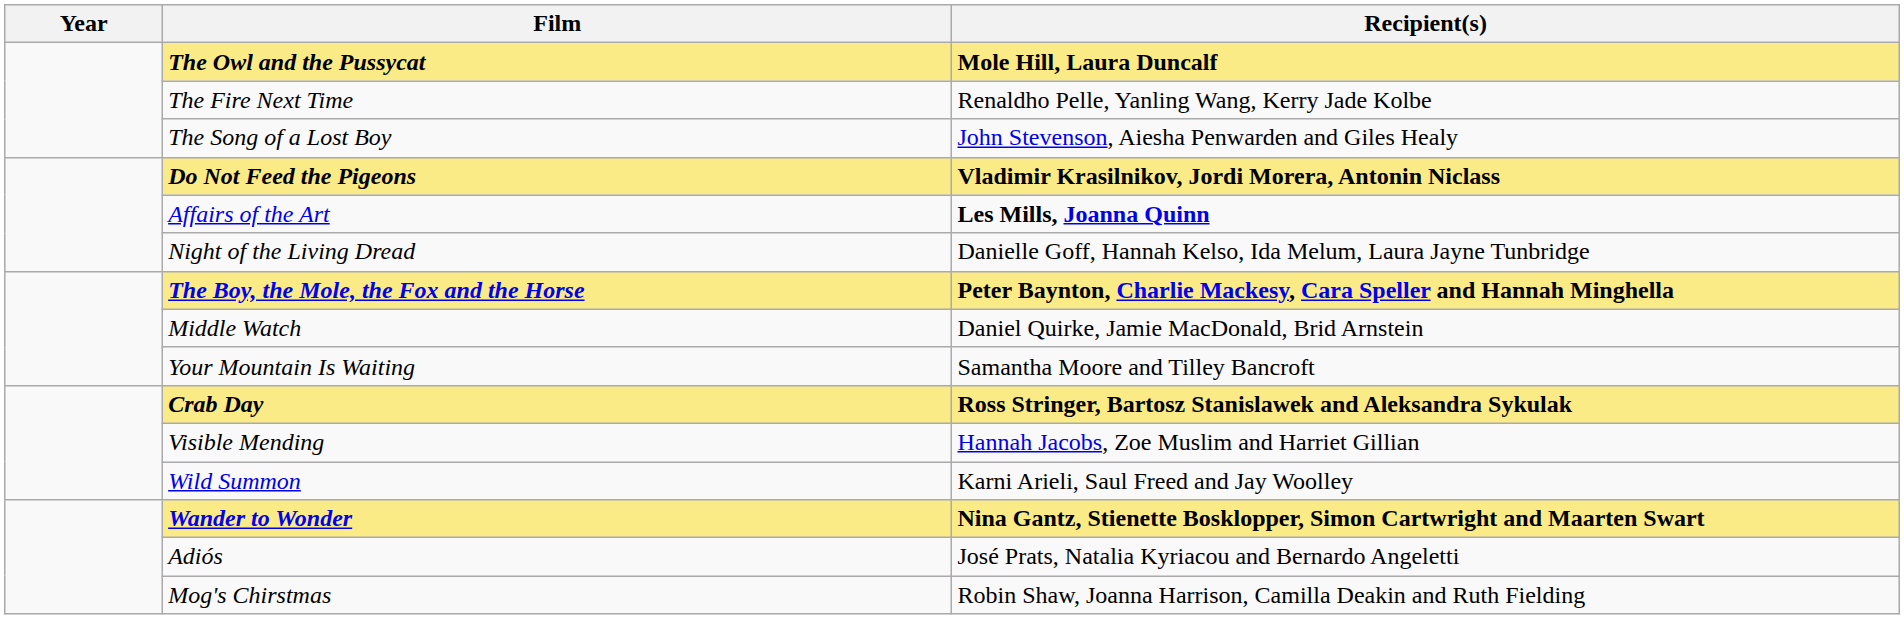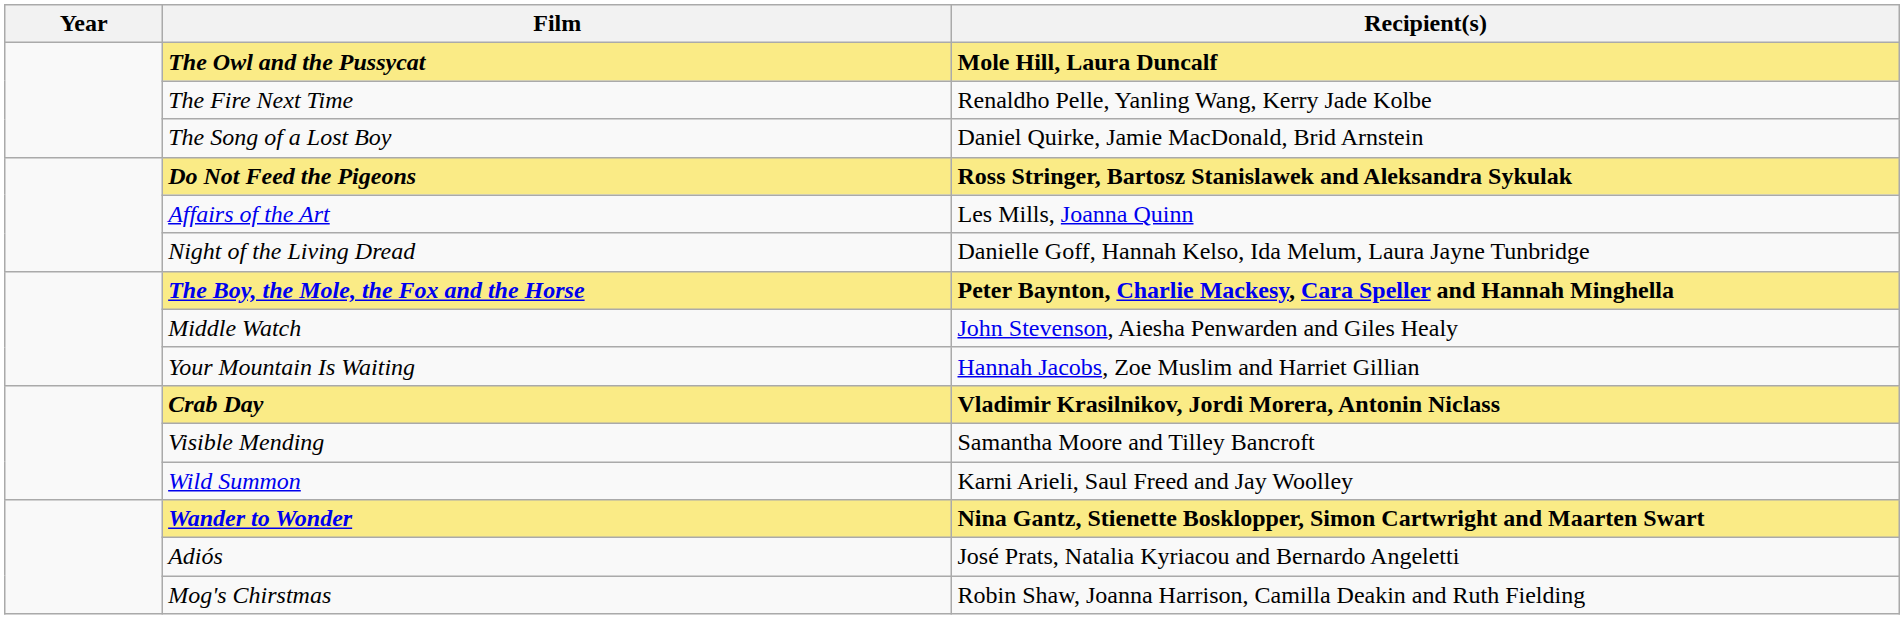The Song of a Lost Boy | Recipient(s): John Stevenson, Aiesha Penwarden and Giles Healy -> Daniel Quirke, Jamie MacDonald, Brid Arnstein
Do Not Feed the Pigeons | Recipient(s): Vladimir Krasilnikov, Jordi Morera, Antonin Niclass -> Ross Stringer, Bartosz Stanislawek and Aleksandra Sykulak
Affairs of the Art | Recipient(s): bold -> normal
Middle Watch | Recipient(s): Daniel Quirke, Jamie MacDonald, Brid Arnstein -> John Stevenson, Aiesha Penwarden and Giles Healy
Your Mountain Is Waiting | Recipient(s): Samantha Moore and Tilley Bancroft -> Hannah Jacobs, Zoe Muslim and Harriet Gillian
Crab Day | Recipient(s): Ross Stringer, Bartosz Stanislawek and Aleksandra Sykulak -> Vladimir Krasilnikov, Jordi Morera, Antonin Niclass
Visible Mending | Recipient(s): Hannah Jacobs, Zoe Muslim and Harriet Gillian -> Samantha Moore and Tilley Bancroft
